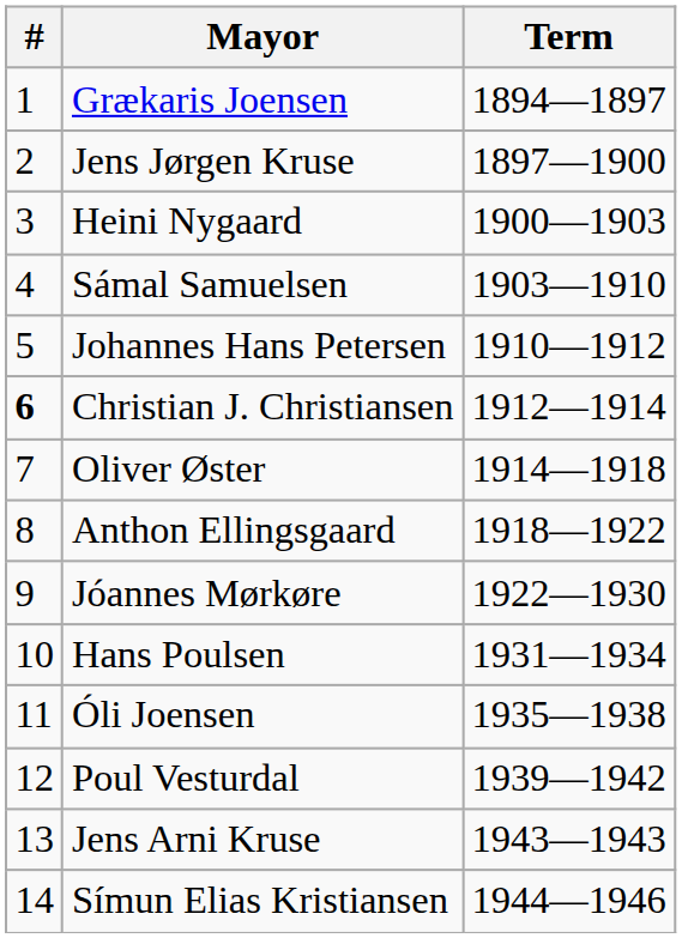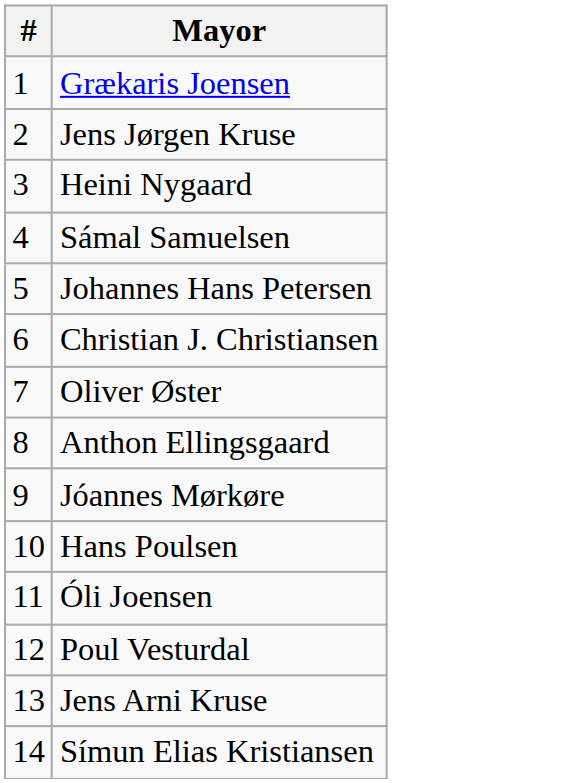- column: Term | 1894—1897 | 1897—1900 | 1900—1903 | 1903—1910 | 1910—1912 | 1912—1914 | 1914—1918 | 1918—1922 | 1922—1930 | 1931—1934 | 1935—1938 | 1939—1942 | 1943—1943 | 1944—1946
Christian J. Christiansen | #: bold -> normal
